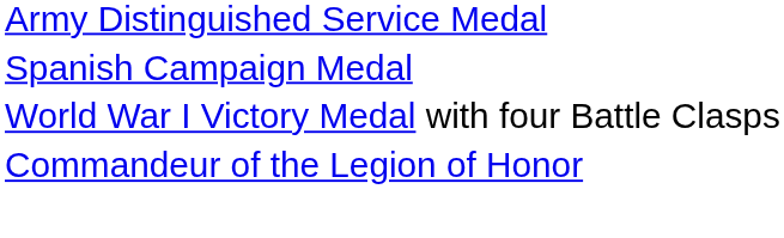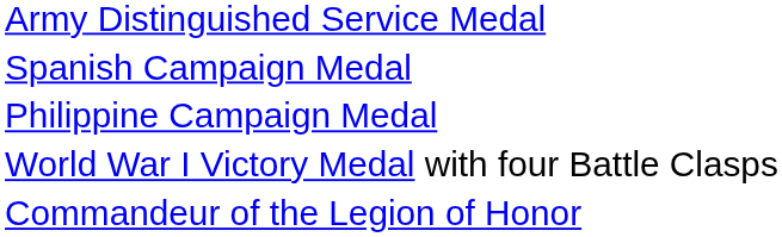+ row: Philippine Campaign Medal
